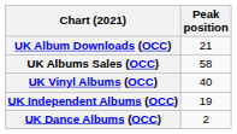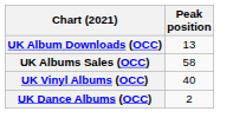UK Album Downloads (OCC) | Peak position: 21 -> 13
- row: UK Independent Albums (OCC) | 19
